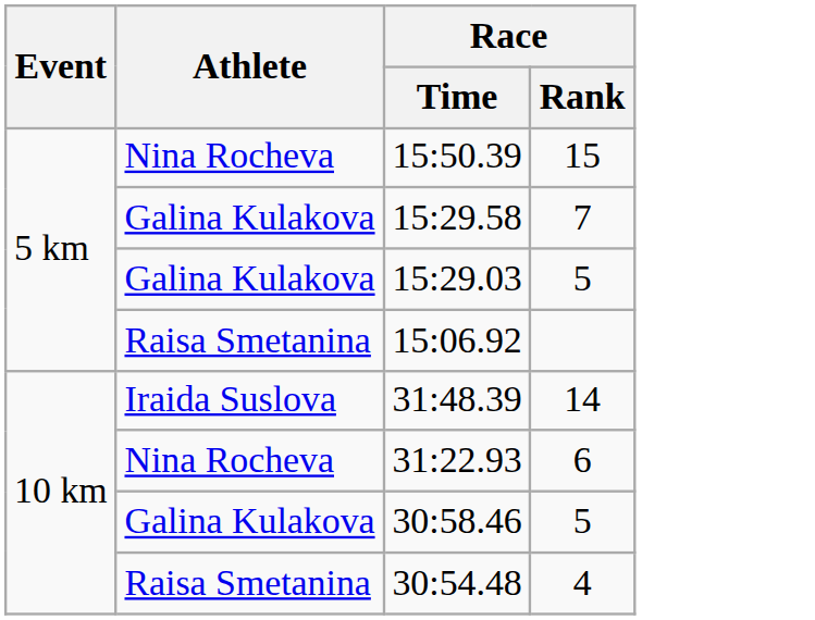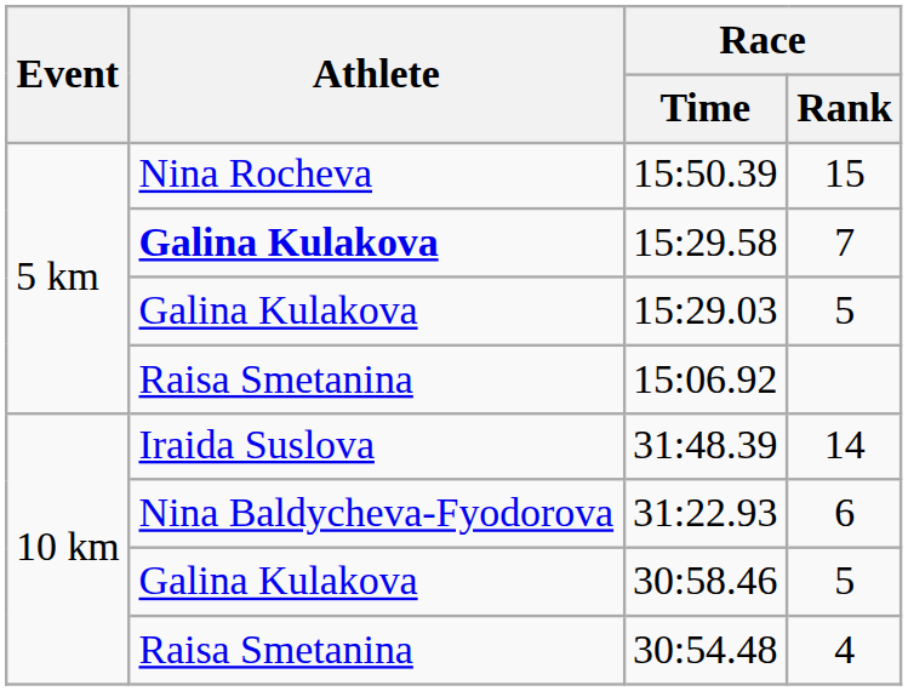15:29.58 | Athlete: normal -> bold
31:22.93 | Athlete: Nina Rocheva -> Nina Baldycheva-Fyodorova
